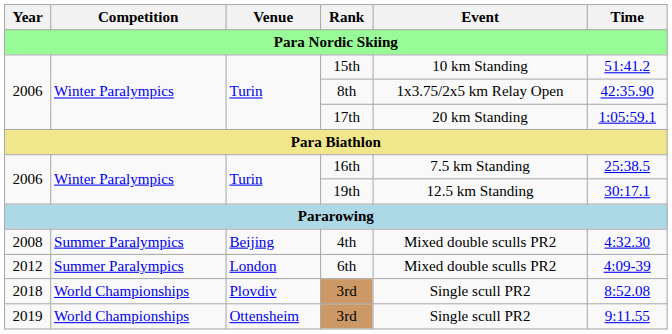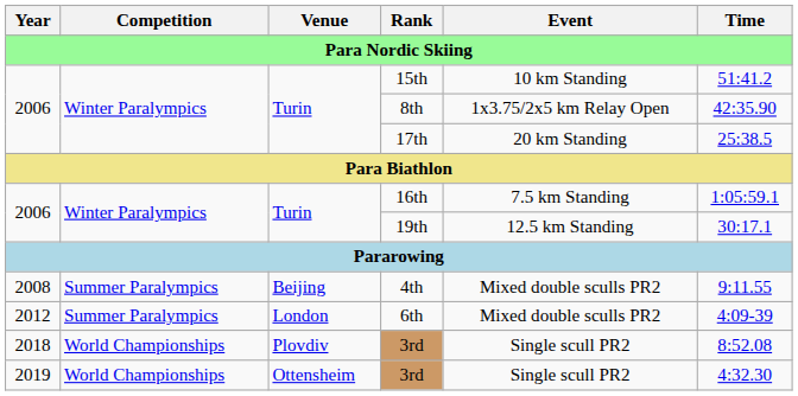17th | Time: 1:05:59.1 -> 25:38.5
16th | Time: 25:38.5 -> 1:05:59.1
4th | Time: 4:32.30 -> 9:11.55
2019 / 3rd | Time: 9:11.55 -> 4:32.30
